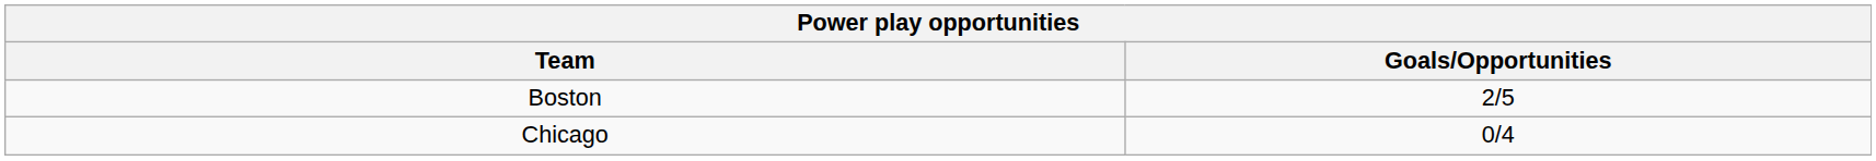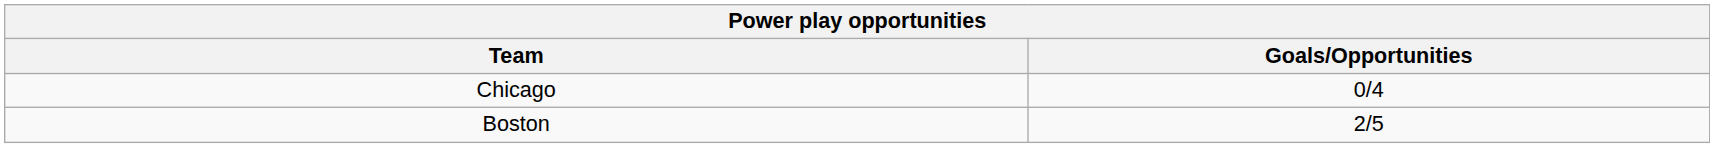rows swapped: Boston <-> Chicago
